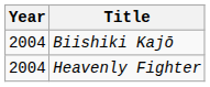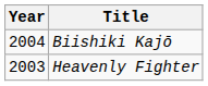Heavenly Fighter | Year: 2004 -> 2003
